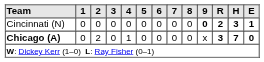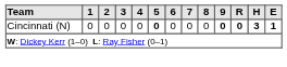Cincinnati (N) | 5: normal -> bold
Cincinnati (N) | R: 2 -> 0
- row: Chicago (A) | 0 | 2 | 0 | 1 | 0 | 0 | 0 | 0 | x | 3 | 7 | 0
